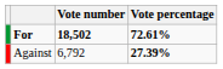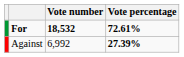For | Vote number: 18,502 -> 18,532
Against | Vote number: 6,792 -> 6,992
